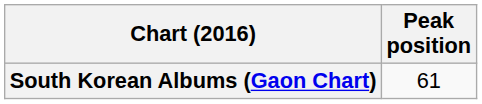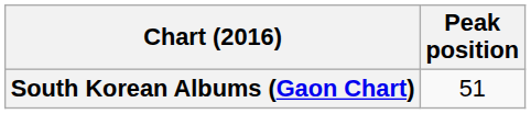South Korean Albums (Gaon Chart) | Peak position: 61 -> 51
